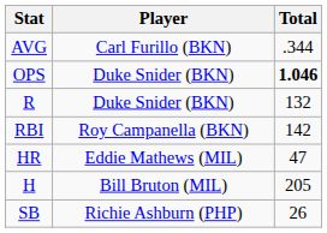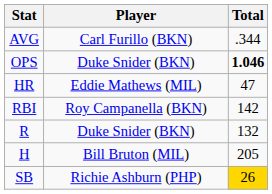rows swapped: HR <-> R
SB | Total: no background -> gold background
